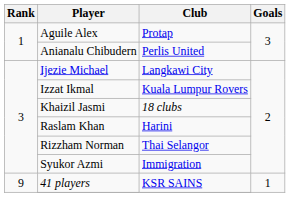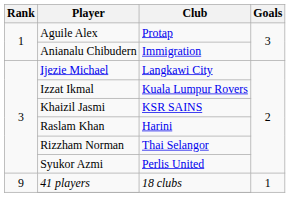Anianalu Chibudern | Club: Perlis United -> Immigration
Khaizil Jasmi | Club: 18 clubs -> KSR SAINS
Syukor Azmi | Club: Immigration -> Perlis United
41 players | Club: KSR SAINS -> 18 clubs
